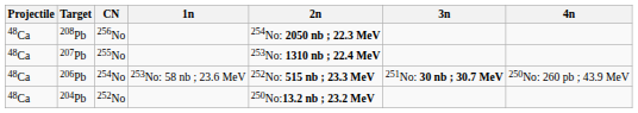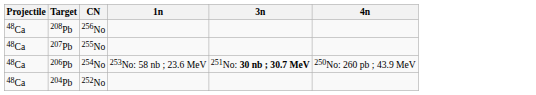- column: 2n | 254No: 2050 nb ; 22.3 MeV | 253No: 1310 nb ; 22.4 MeV | 252No: 515 nb ; 23.3 MeV | 250No:13.2 nb ; 23.2 MeV
